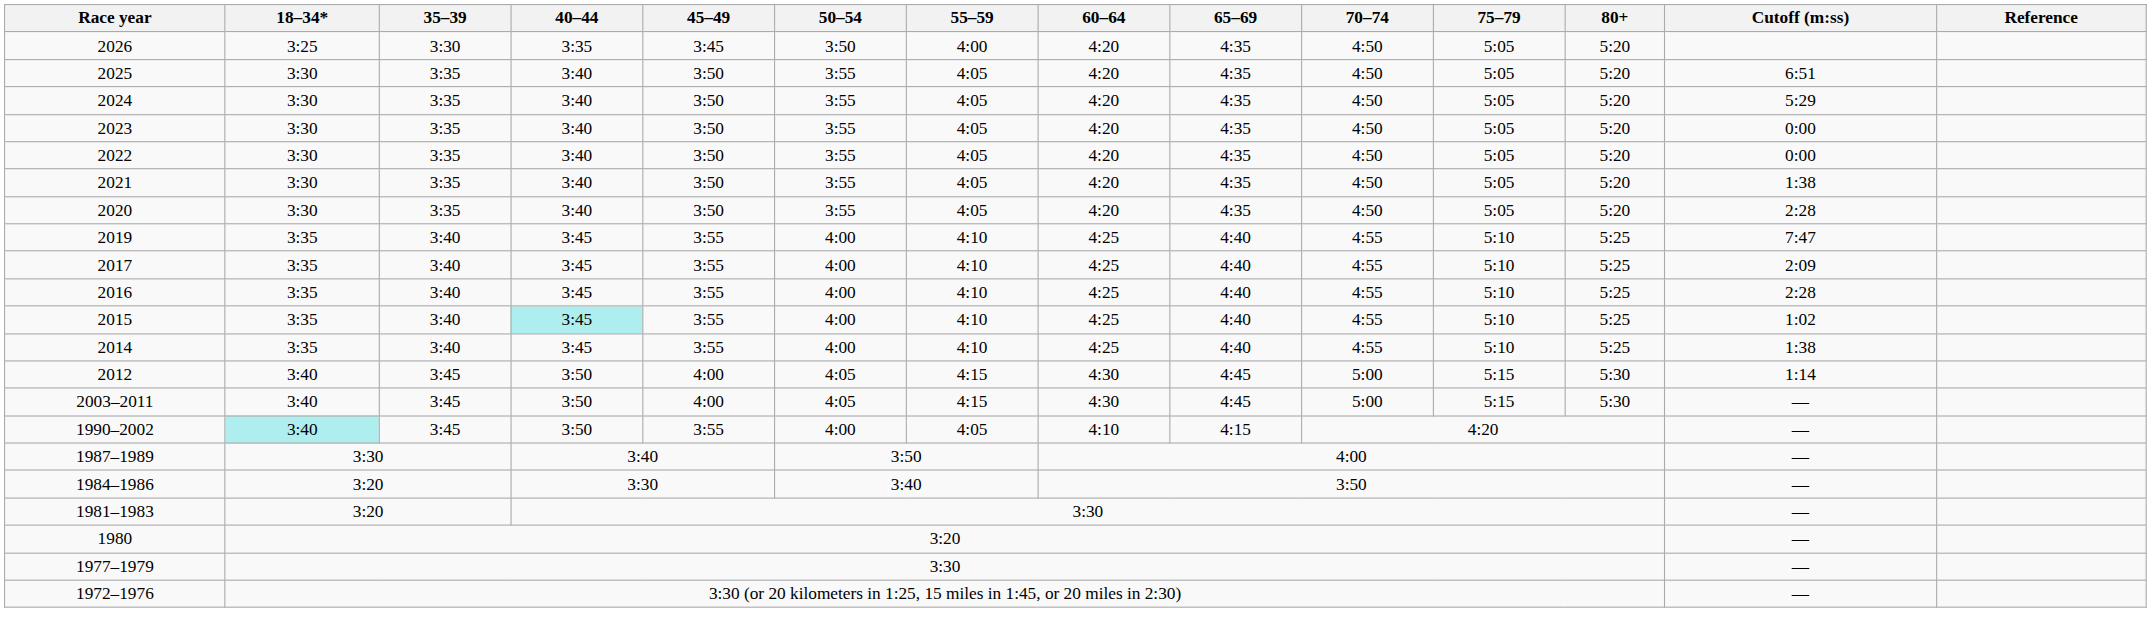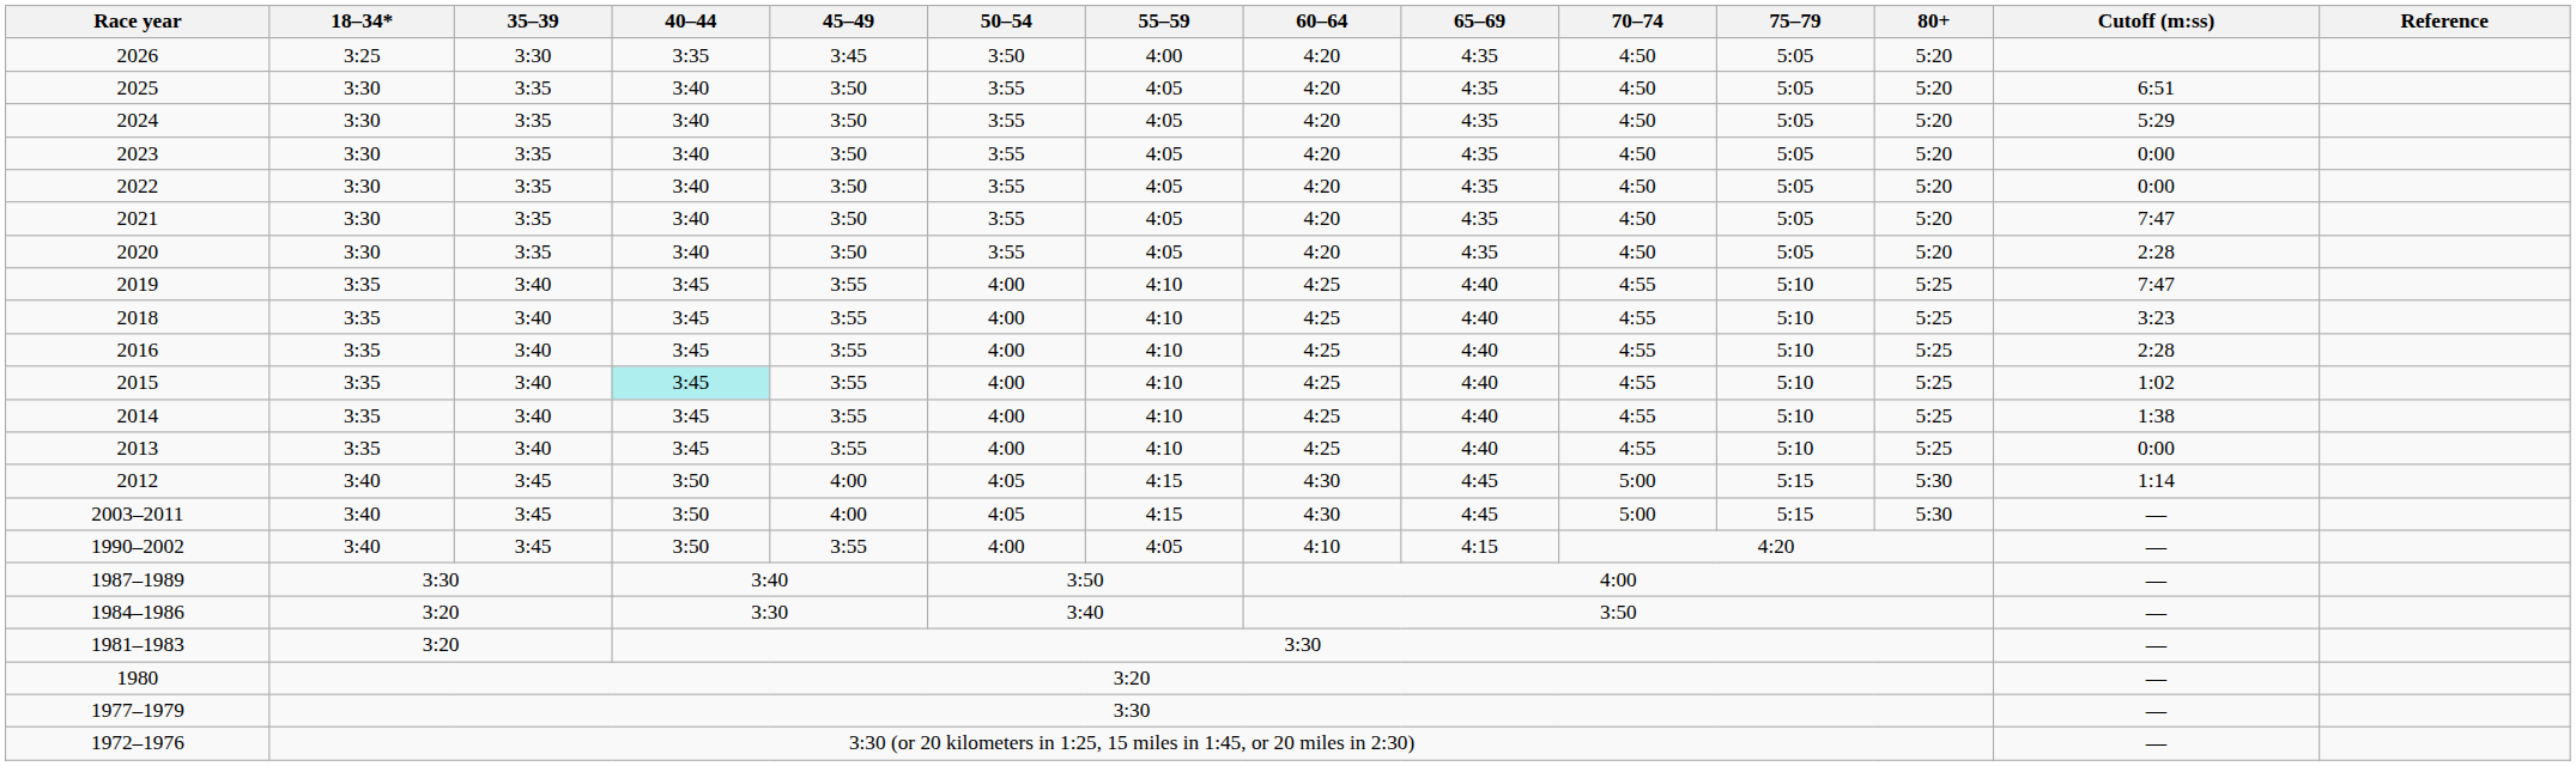2021 | Cutoff (m:ss): 1:38 -> 7:47
+ row: 2018 | 3:35 | 3:40 | 3:45 | 3:55 | 4:00 | 4:10 | 4:25 | 4:40 | 4:55 | 5:10 | 5:25 | 3:23
- row: 2017 | 3:35 | 3:40 | 3:45 | 3:55 | 4:00 | 4:10 | 4:25 | 4:40 | 4:55 | 5:10 | 5:25 | 2:09
+ row: 2013 | 3:35 | 3:40 | 3:45 | 3:55 | 4:00 | 4:10 | 4:25 | 4:40 | 4:55 | 5:10 | 5:25 | 0:00
1990–2002 | 18–34*: paleturquoise background -> no background
